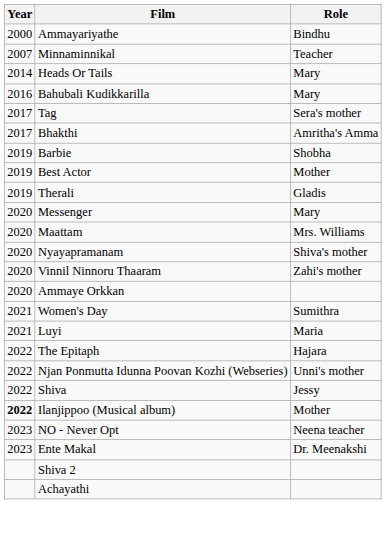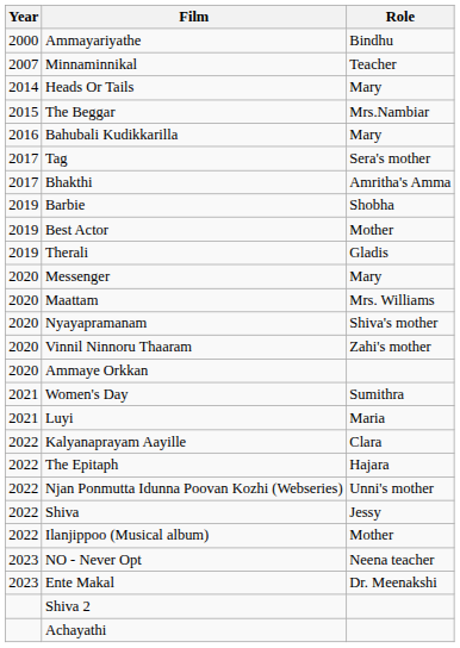+ row: 2015 | The Beggar | Mrs.Nambiar
+ row: 2022 | Kalyanaprayam Aayille | Clara
Ilanjippoo (Musical album) | Year: bold -> normal
